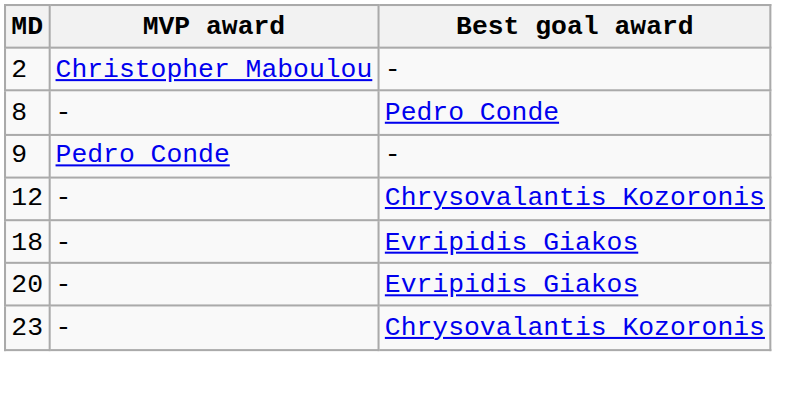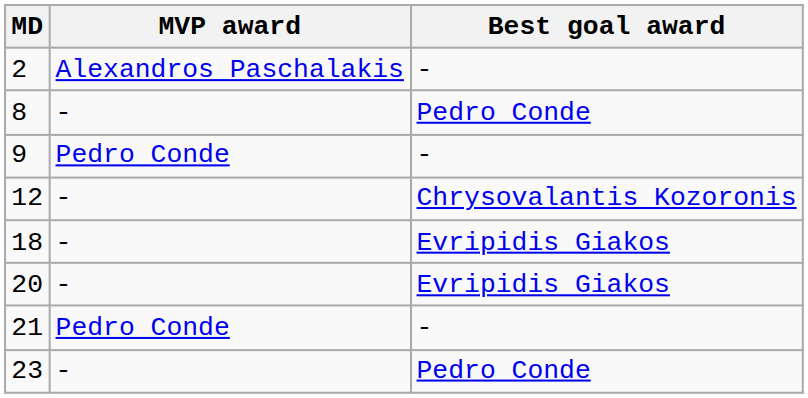2 | MVP award: Christopher Maboulou -> Alexandros Paschalakis
+ row: 21 | Pedro Conde | -
23 | Best goal award: Chrysovalantis Kozoronis -> Pedro Conde
